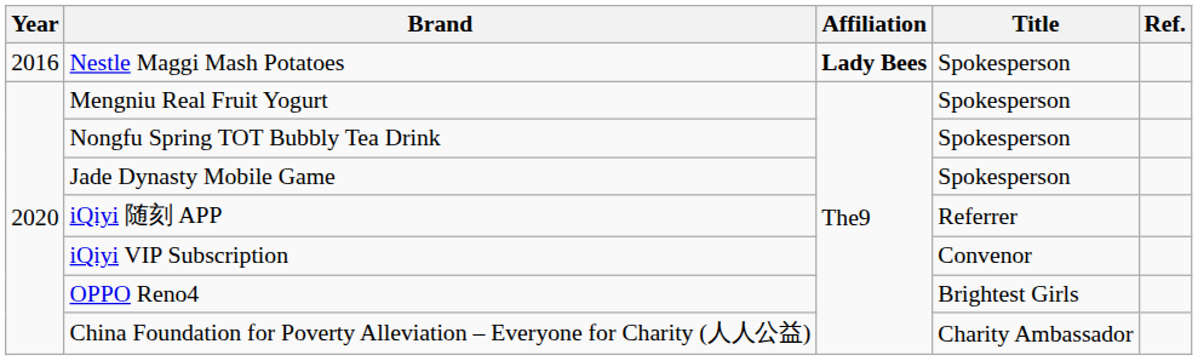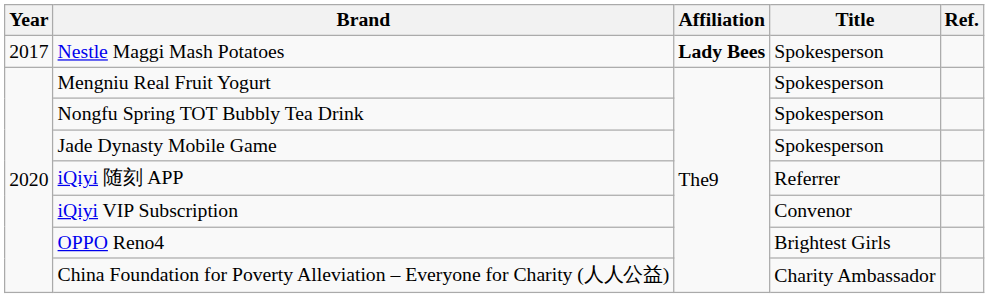Nestle Maggi Mash Potatoes | Year: 2016 -> 2017
